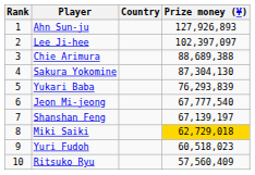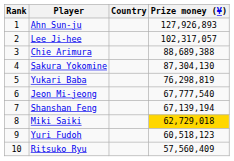Lee Ji-hee | Prize money (¥): 102,397,097 -> 102,317,057
Yukari Baba | Prize money (¥): 76,293,839 -> 76,298,819
Shanshan Feng | Prize money (¥): 67,139,197 -> 67,139,194
Yuri Fudoh | Prize money (¥): 60,518,023 -> 60,518,123
